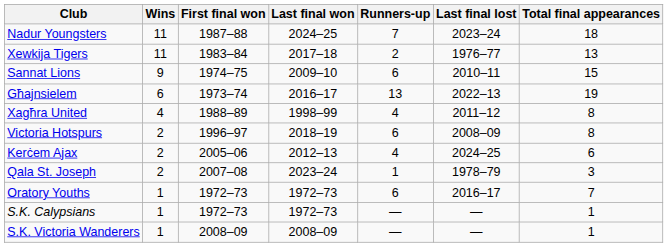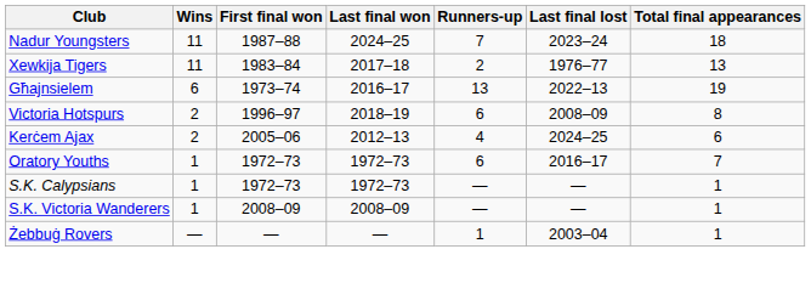- row: Sannat Lions | 9 | 1974–75 | 2009–10 | 6 | 2010–11 | 15
- row: Xagħra United | 4 | 1988–89 | 1998–99 | 4 | 2011–12 | 8
- row: Qala St. Joseph | 2 | 2007–08 | 2023–24 | 1 | 1978–79 | 3
+ row: Żebbuġ Rovers | — | — | — | 1 | 2003–04 | 1
